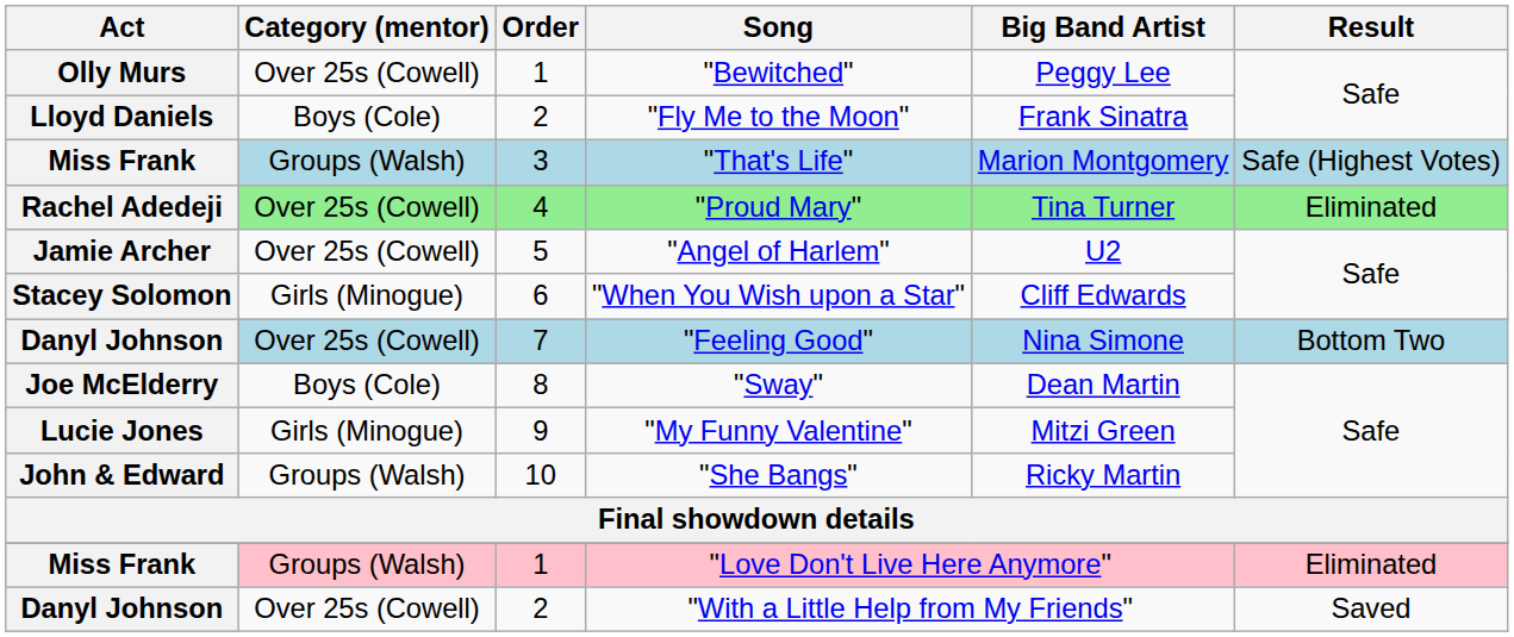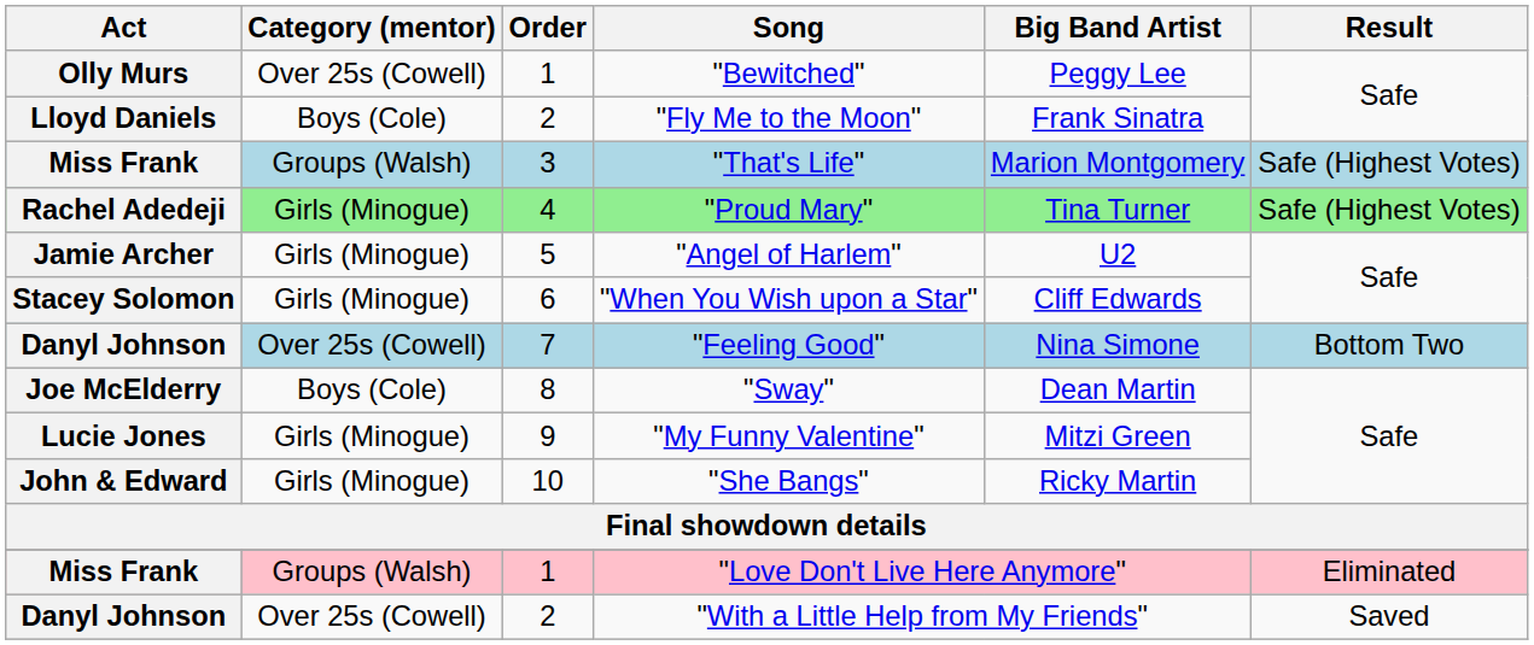"Proud Mary" | Category (mentor): Over 25s (Cowell) -> Girls (Minogue)
"Proud Mary" | Result: Eliminated -> Safe (Highest Votes)
"Angel of Harlem" | Category (mentor): Over 25s (Cowell) -> Girls (Minogue)
"She Bangs" | Category (mentor): Groups (Walsh) -> Girls (Minogue)
